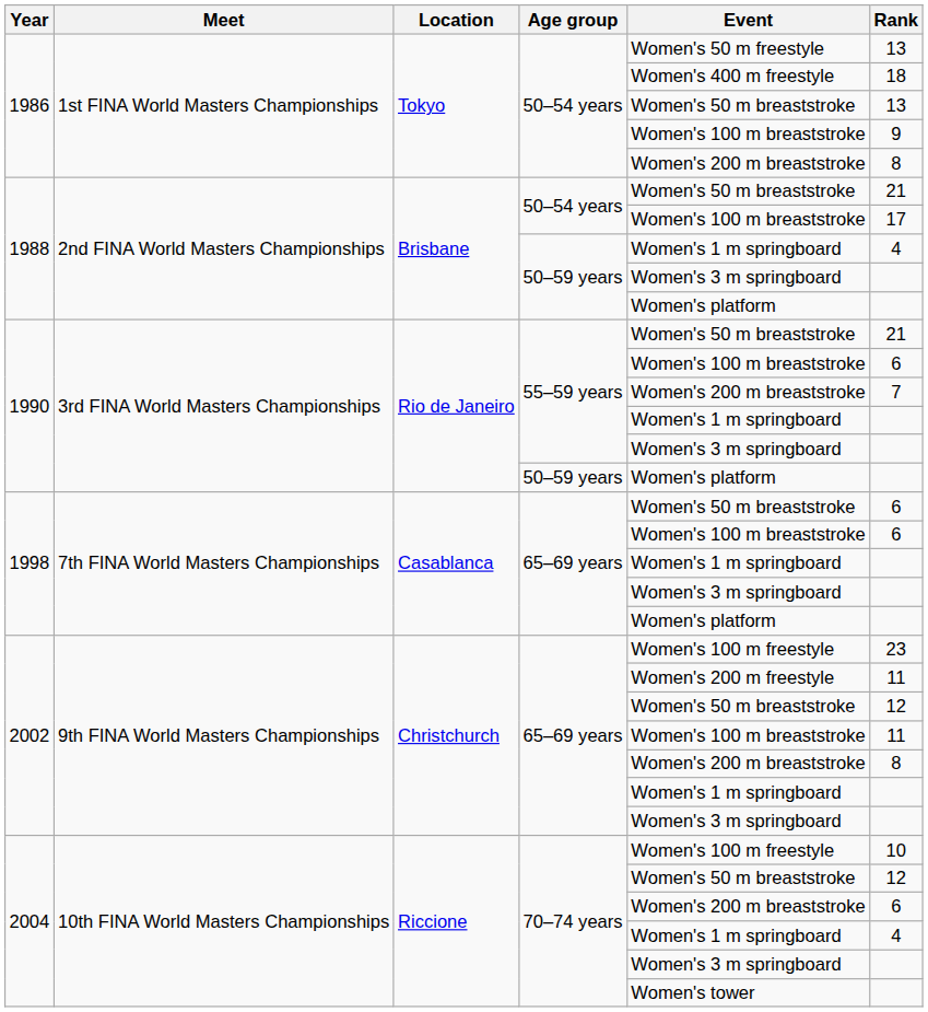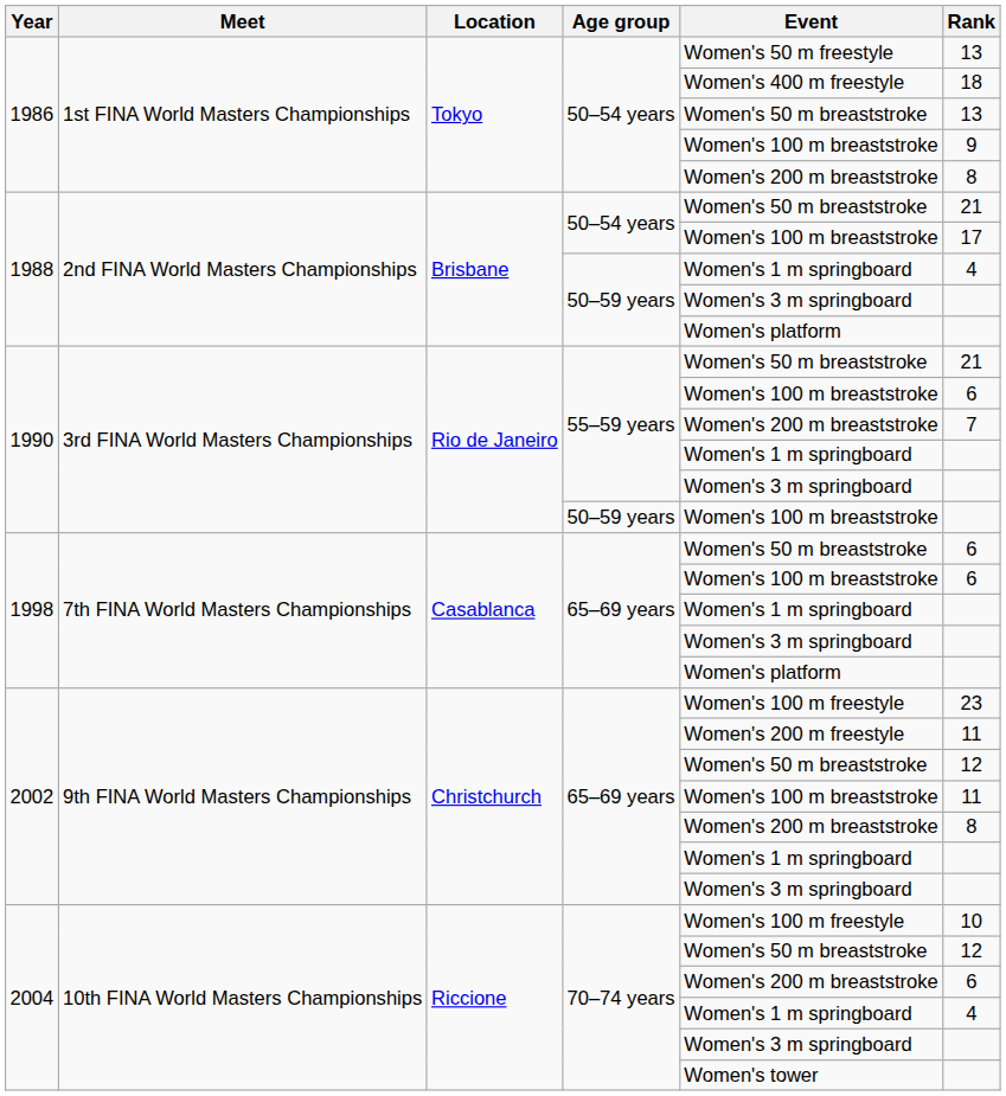1990 / 50–59 years | Event: Women's platform -> Women's 100 m breaststroke
